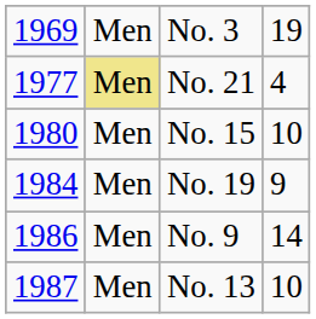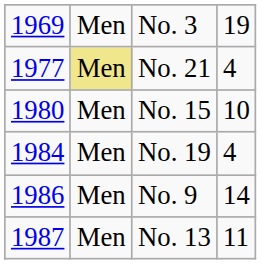No. 19 | column 4: 9 -> 4
No. 13 | column 4: 10 -> 11
